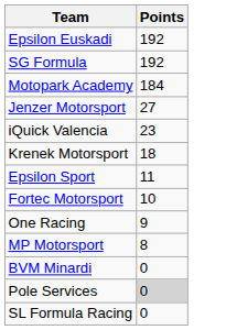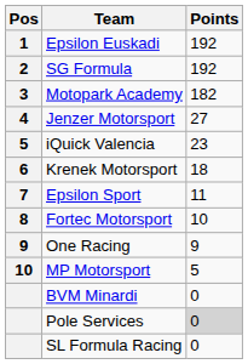+ column: Pos | 1 | 2 | 3 | 4 | 5 | 6 | 7 | 8 | 9 | 10
Motopark Academy | Points: 184 -> 182
MP Motorsport | Points: 8 -> 5
